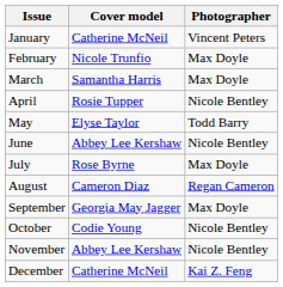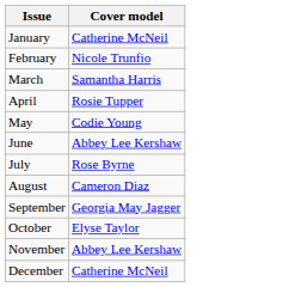- column: Photographer | Vincent Peters | Max Doyle | Max Doyle | Nicole Bentley | Todd Barry | Nicole Bentley | Max Doyle | Regan Cameron | Max Doyle | Nicole Bentley | Nicole Bentley | Kai Z. Feng
May | Cover model: Elyse Taylor -> Codie Young
October | Cover model: Codie Young -> Elyse Taylor
